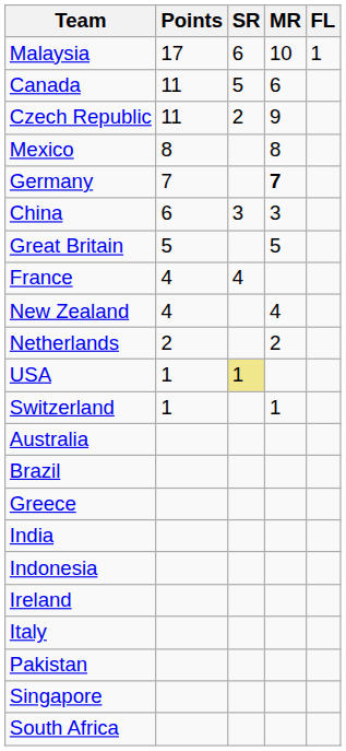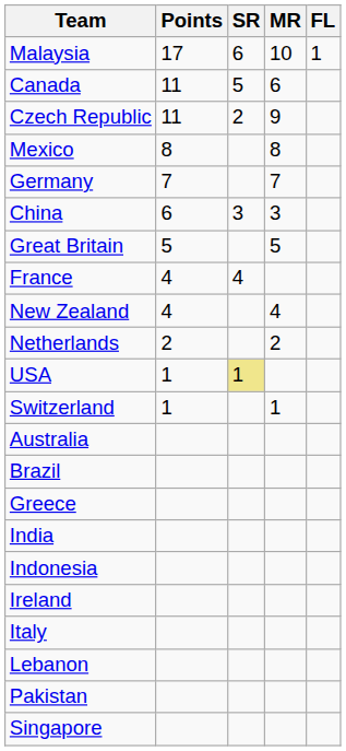Germany | MR: bold -> normal
+ row: Lebanon
- row: South Africa
